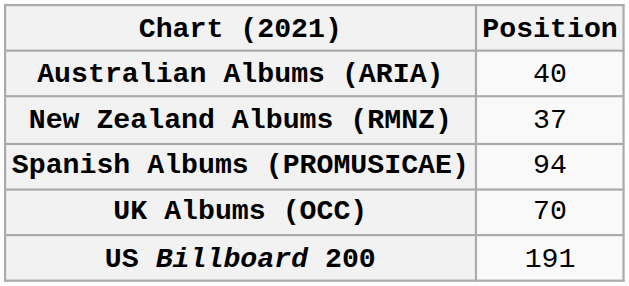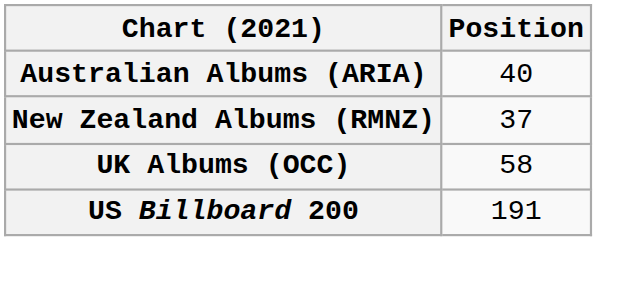- row: Spanish Albums (PROMUSICAE) | 94
UK Albums (OCC) | Position: 70 -> 58
